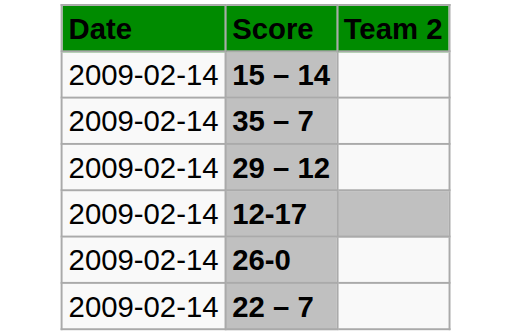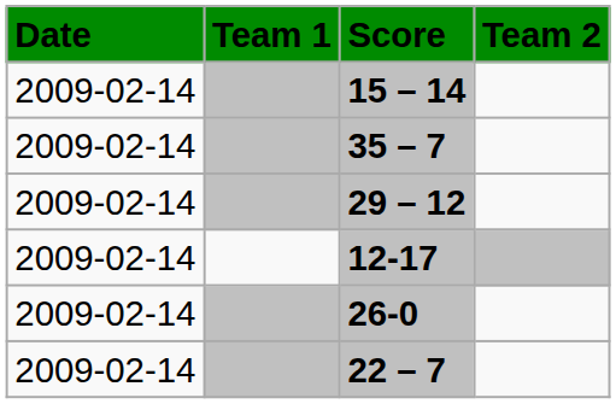+ column: Team 1
